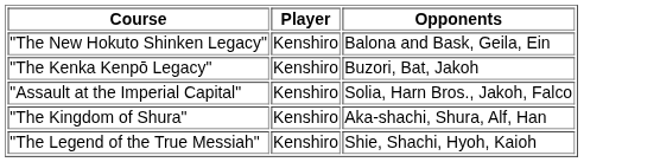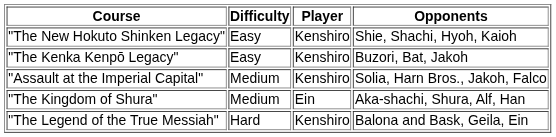+ column: Difficulty | Easy | Easy | Medium | Medium | Hard
"The New Hokuto Shinken Legacy" | Opponents: Balona and Bask, Geila, Ein -> Shie, Shachi, Hyoh, Kaioh
"The Kingdom of Shura" | Player: Kenshiro -> Ein
"The Legend of the True Messiah" | Opponents: Shie, Shachi, Hyoh, Kaioh -> Balona and Bask, Geila, Ein
